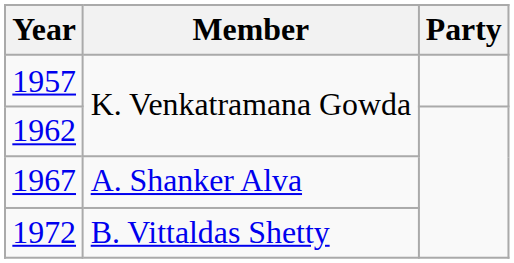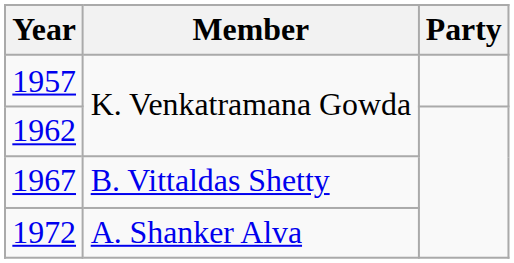1967 | Member: A. Shanker Alva -> B. Vittaldas Shetty
1972 | Member: B. Vittaldas Shetty -> A. Shanker Alva
